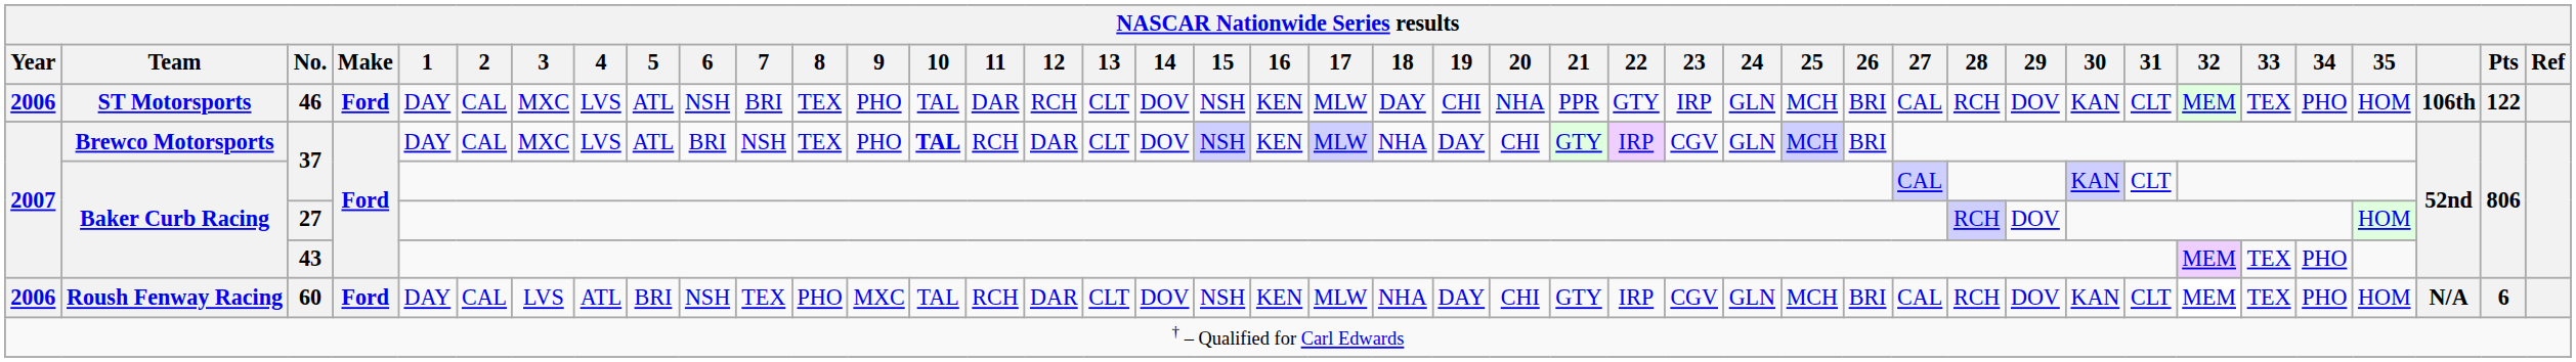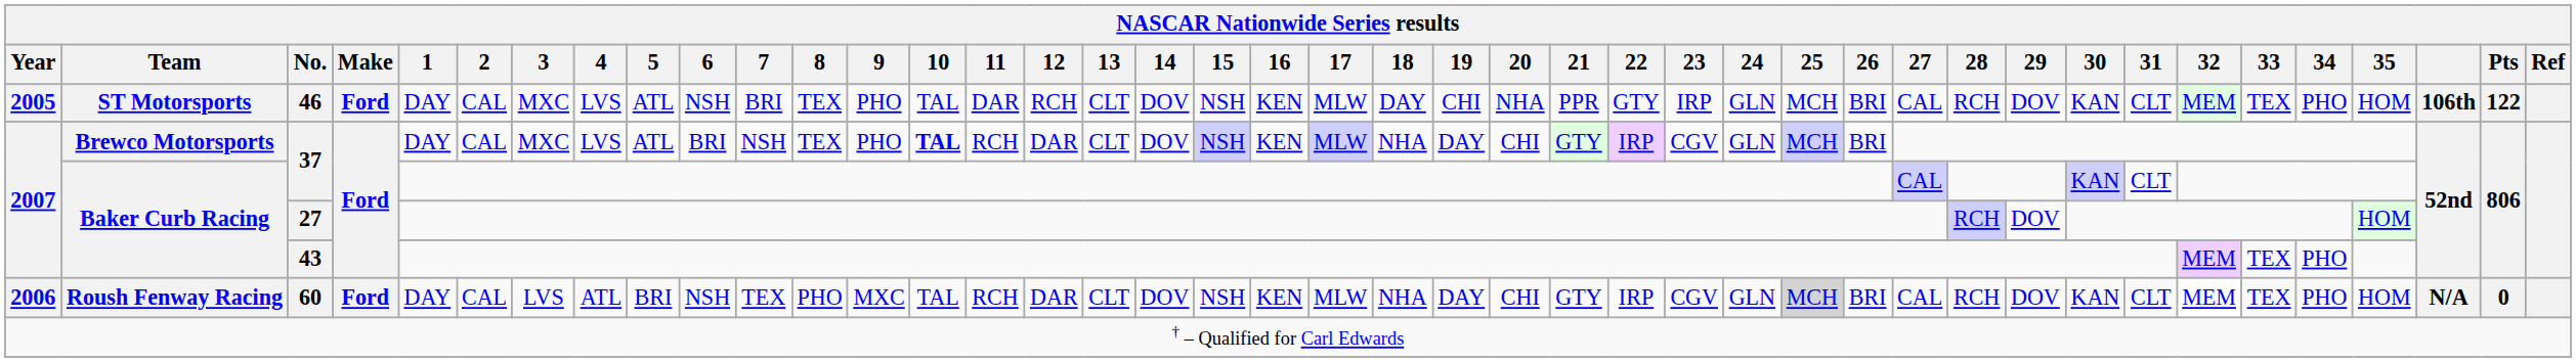46 | Year: 2006 -> 2005
60 | 25: no background -> lightgrey background
60 | Pts: 6 -> 0
